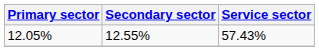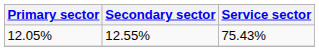12.05% | Service sector: 57.43% -> 75.43%
